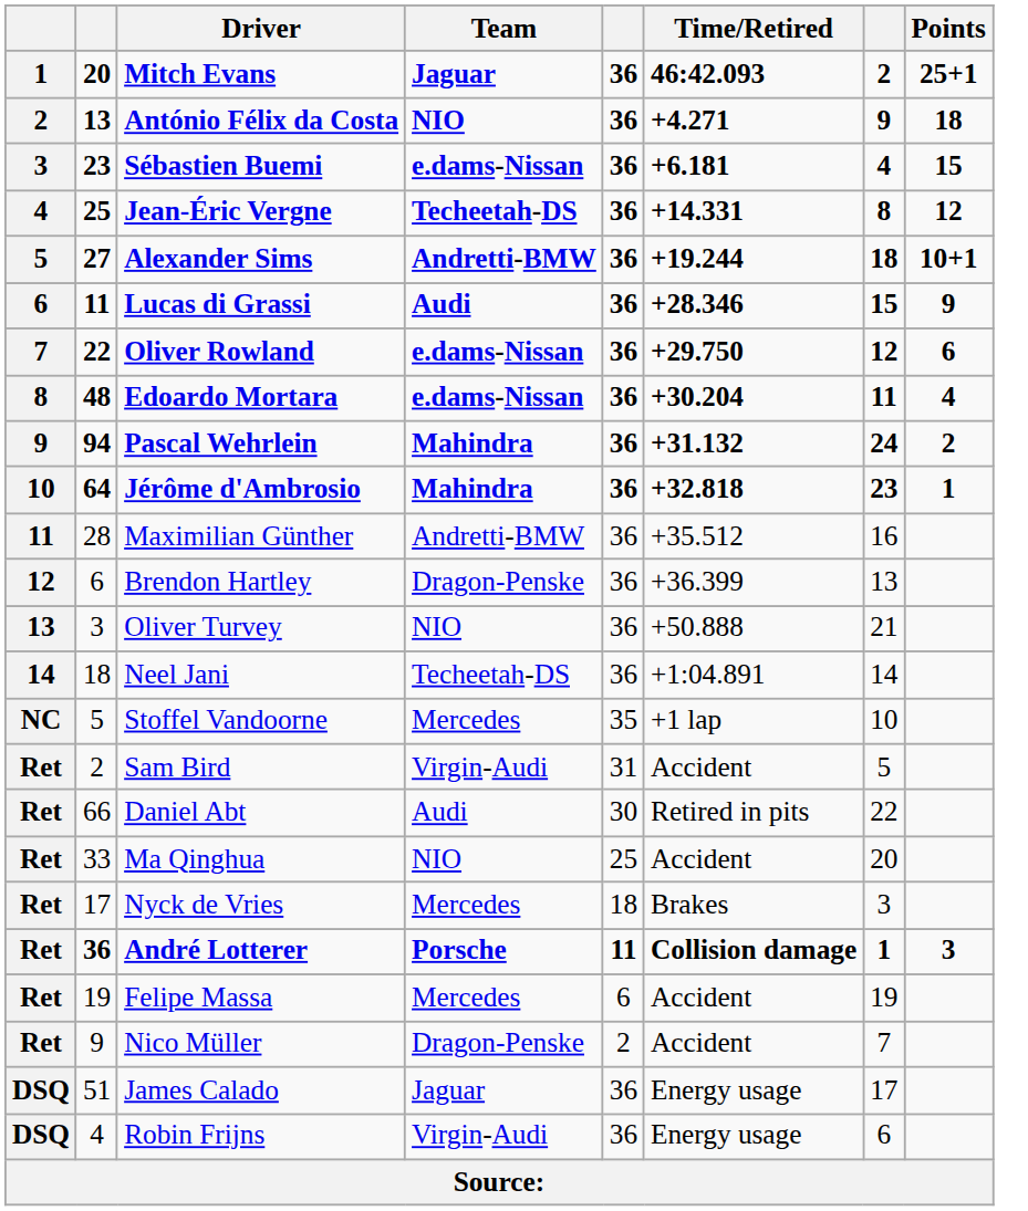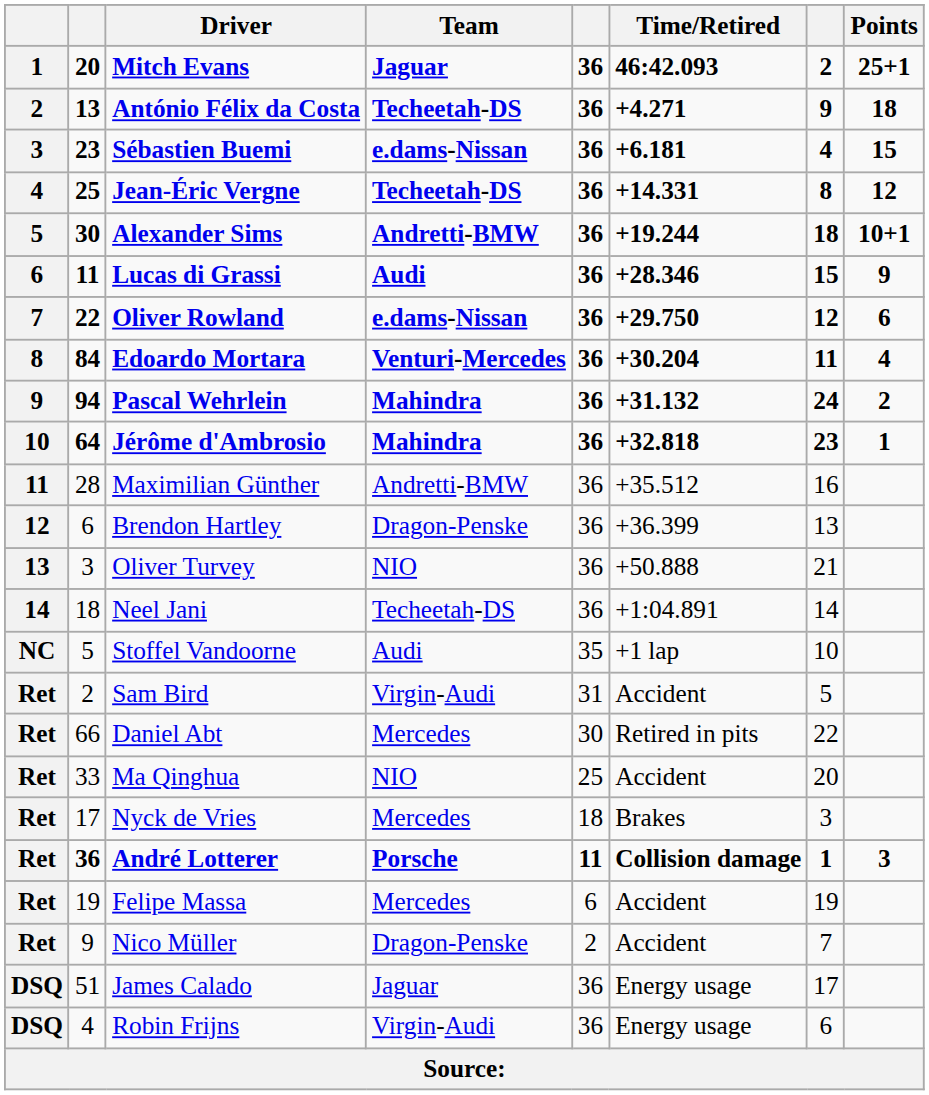António Félix da Costa | Team: NIO -> Techeetah-DS
Alexander Sims | column 2: 27 -> 30
Edoardo Mortara | column 2: 48 -> 84
Edoardo Mortara | Team: e.dams-Nissan -> Venturi-Mercedes
Stoffel Vandoorne | Team: Mercedes -> Audi
Daniel Abt | Team: Audi -> Mercedes
